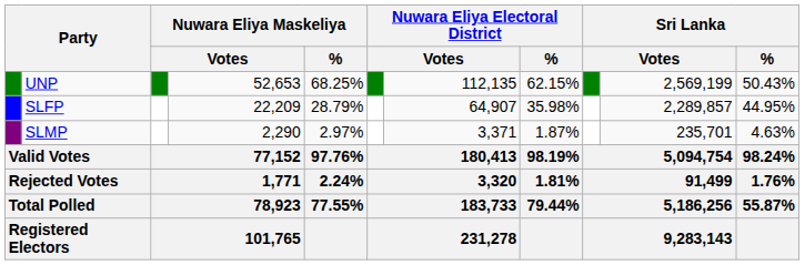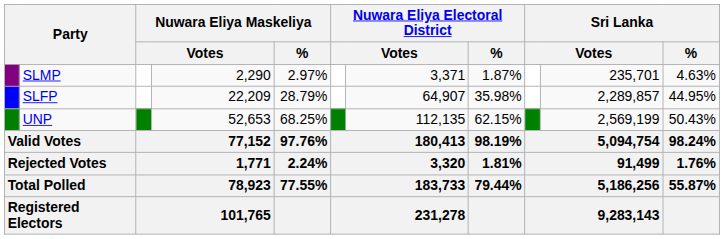rows swapped: UNP <-> SLMP
